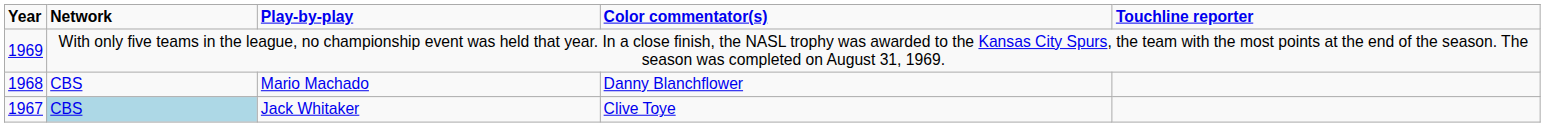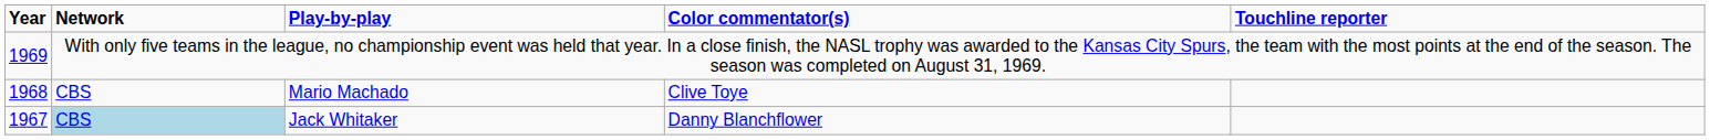Mario Machado | Color commentator(s): Danny Blanchflower -> Clive Toye
Jack Whitaker | Color commentator(s): Clive Toye -> Danny Blanchflower
